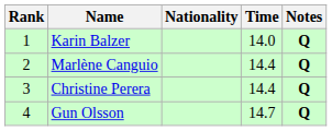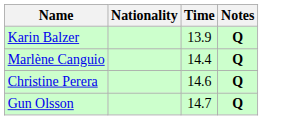- column: Rank | 1 | 2 | 3 | 4
Karin Balzer | Time: 14.0 -> 13.9
Christine Perera | Time: 14.4 -> 14.6
